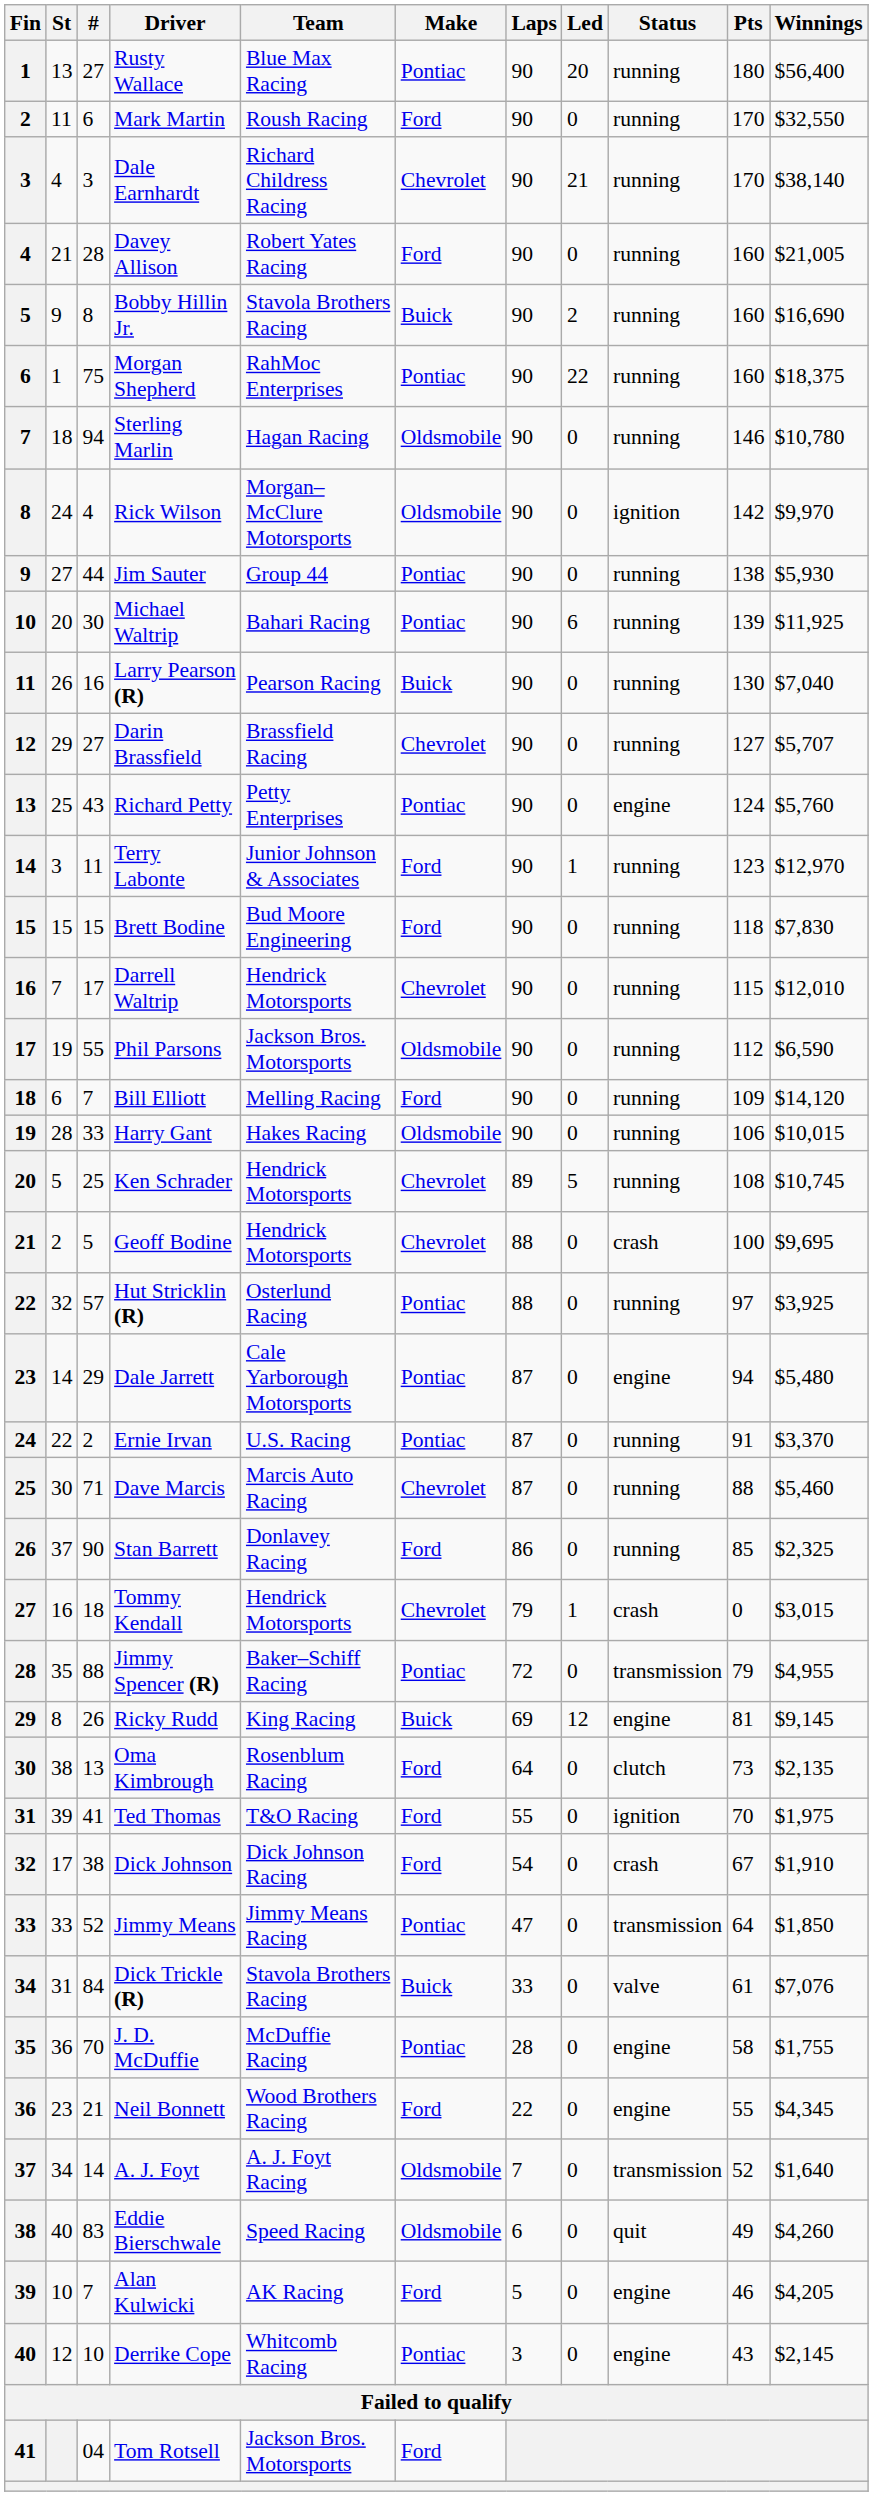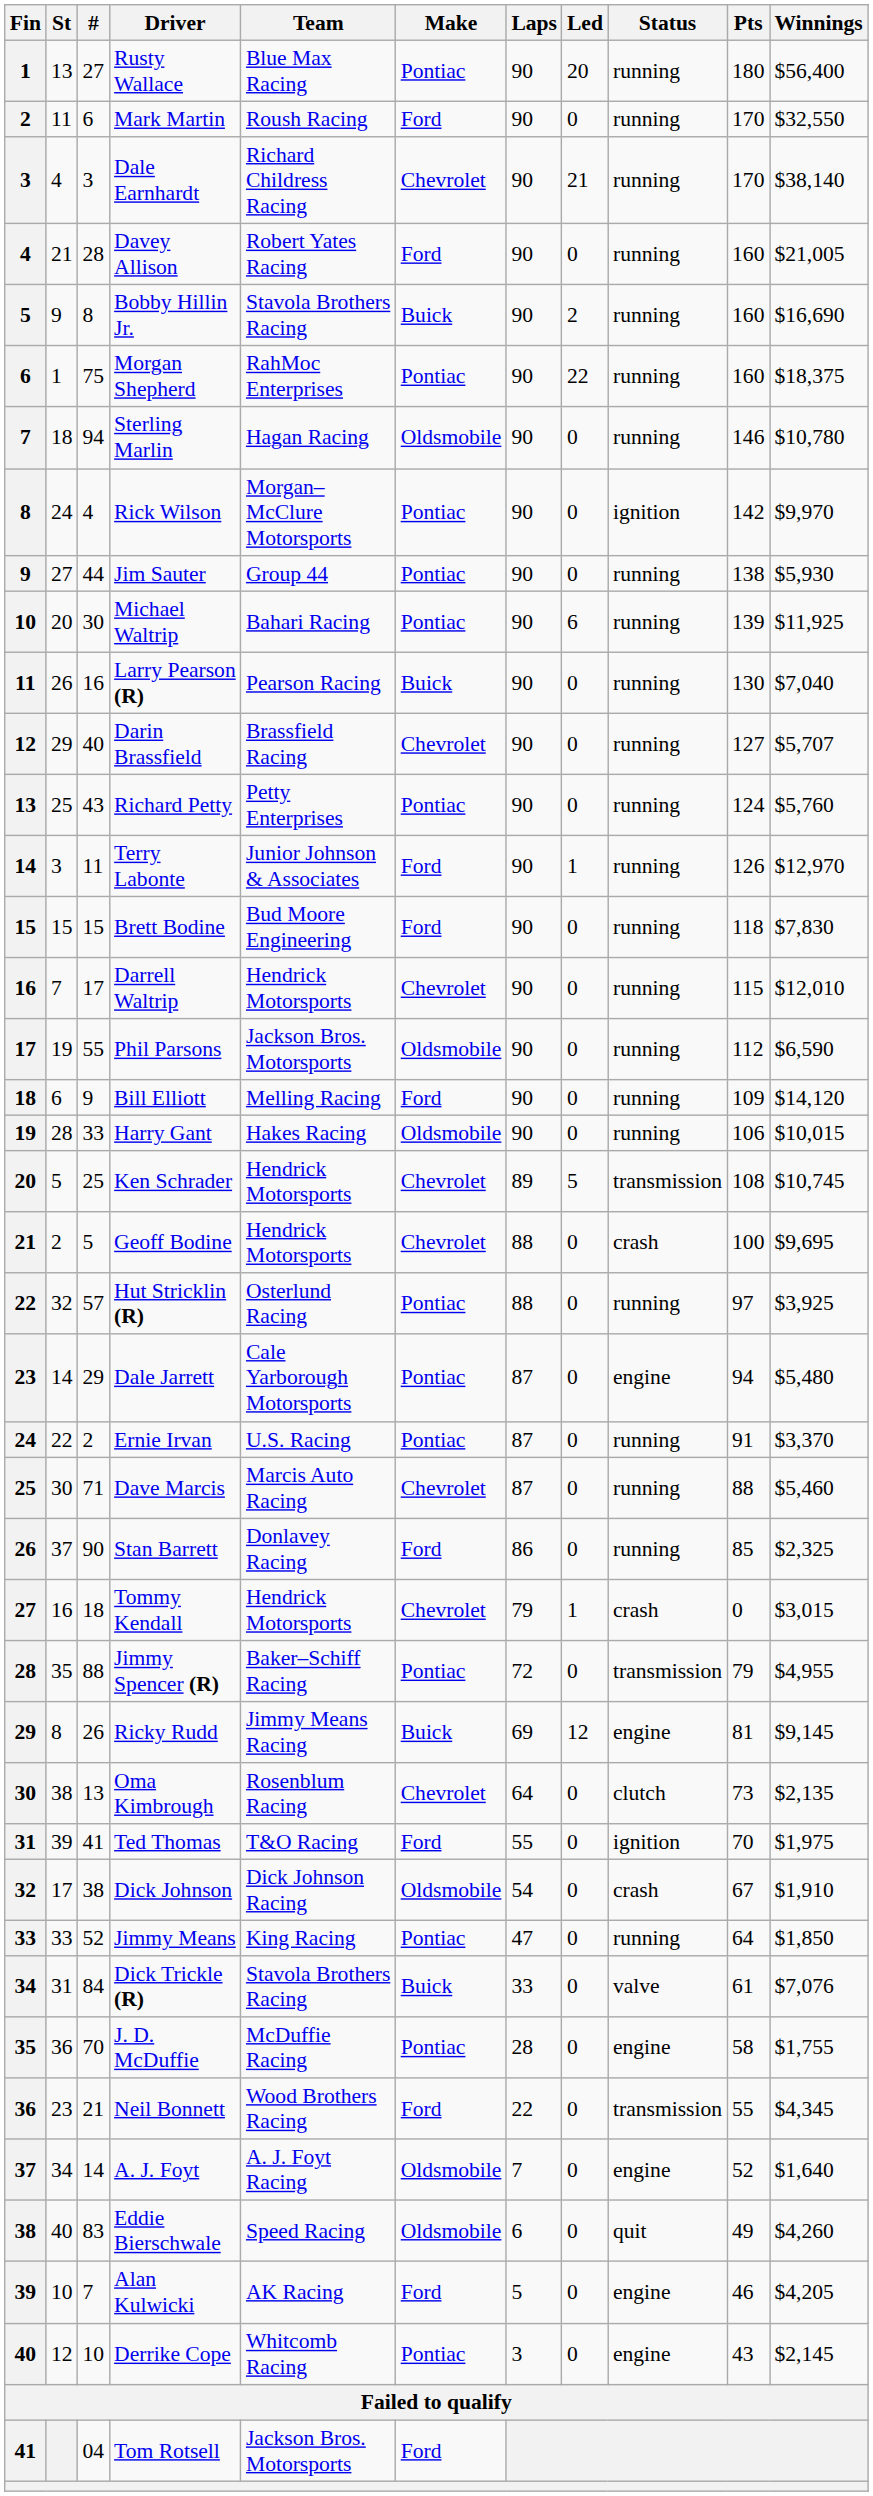Rick Wilson | Make: Oldsmobile -> Pontiac
Darin Brassfield | #: 27 -> 40
Richard Petty | Status: engine -> running
Terry Labonte | Pts: 123 -> 126
Bill Elliott | #: 7 -> 9
Ken Schrader | Status: running -> transmission
Ricky Rudd | Team: King Racing -> Jimmy Means Racing
Oma Kimbrough | Make: Ford -> Chevrolet
Dick Johnson | Make: Ford -> Oldsmobile
Jimmy Means | Team: Jimmy Means Racing -> King Racing
Jimmy Means | Status: transmission -> running
Neil Bonnett | Status: engine -> transmission
A. J. Foyt | Status: transmission -> engine
